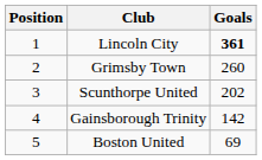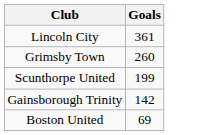- column: Position | 1 | 2 | 3 | 4 | 5
Lincoln City | Goals: bold -> normal
Scunthorpe United | Goals: 202 -> 199
